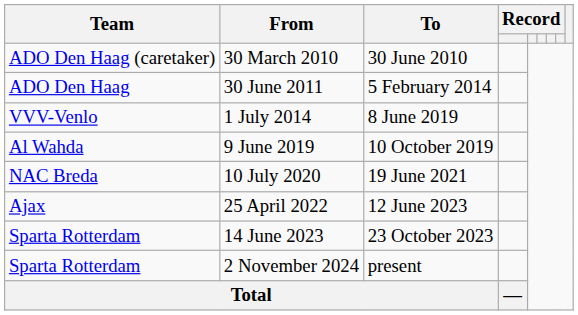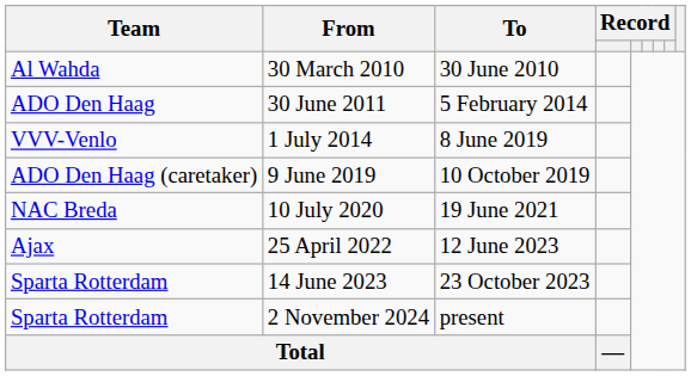30 March 2010 | Team: ADO Den Haag (caretaker) -> Al Wahda
9 June 2019 | Team: Al Wahda -> ADO Den Haag (caretaker)
